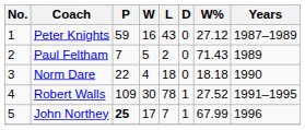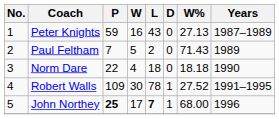Peter Knights | W%: 27.12 -> 27.13
John Northey | L: normal -> bold
John Northey | W%: 67.99 -> 68.00
